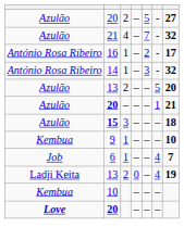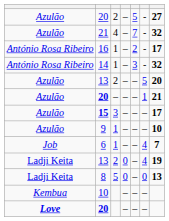15 | column 7: 18 -> 17
9 | column 1: Kembua -> Azulão
+ row: Ladji Keita | 8 | 5 | 0 | – | 0 | 13
